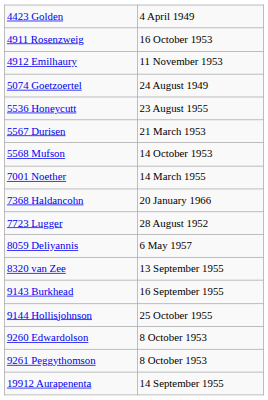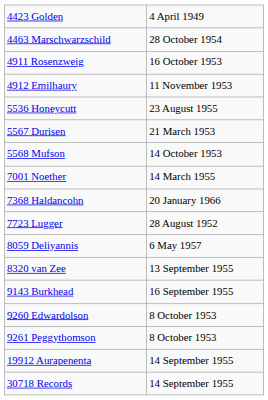+ row: 4463 Marschwarzschild | 28 October 1954
- row: 5074 Goetzoertel | 24 August 1949
- row: 9144 Hollisjohnson | 25 October 1955
+ row: 30718 Records | 14 September 1955
